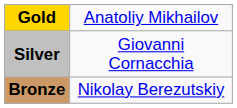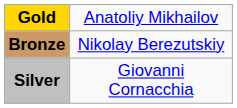rows swapped: Silver <-> Bronze
